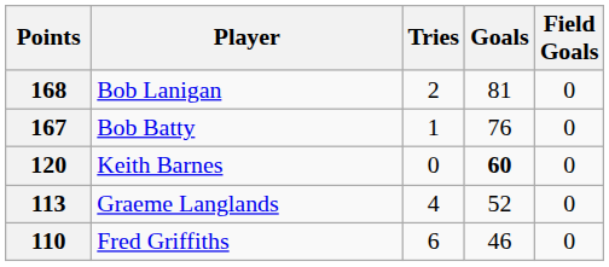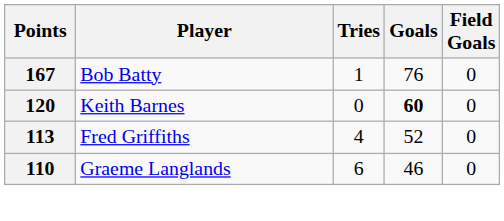- row: 168 | Bob Lanigan | 2 | 81 | 0
113 | Player: Graeme Langlands -> Fred Griffiths
110 | Player: Fred Griffiths -> Graeme Langlands
